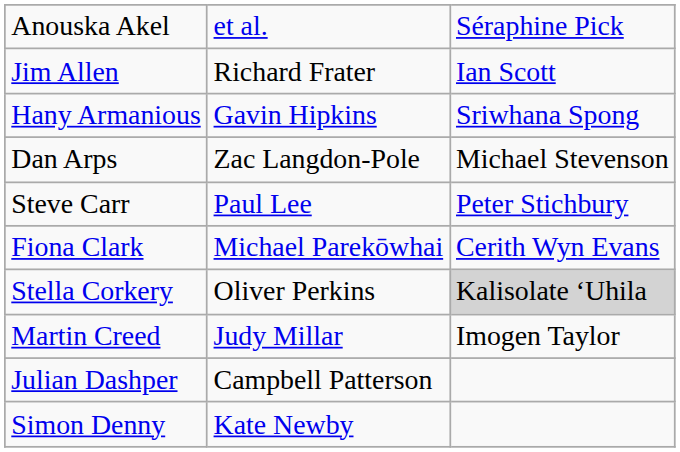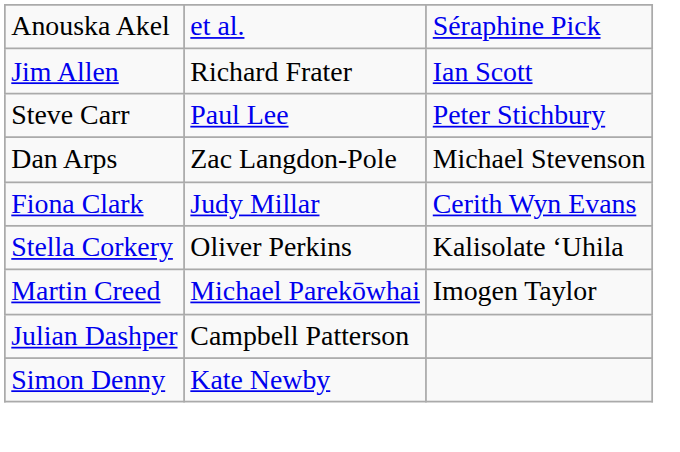- row: Hany Armanious | Gavin Hipkins | Sriwhana Spong
rows swapped: Dan Arps <-> Steve Carr
Fiona Clark | column 2: Michael Parekōwhai -> Judy Millar
Stella Corkery | column 3: lightgrey background -> no background
Martin Creed | column 2: Judy Millar -> Michael Parekōwhai
